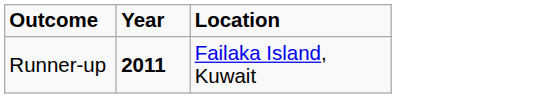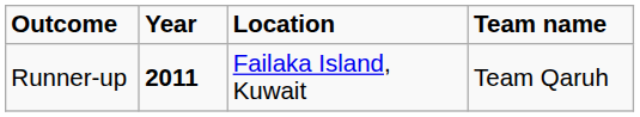+ column: Team name | Team Qaruh
